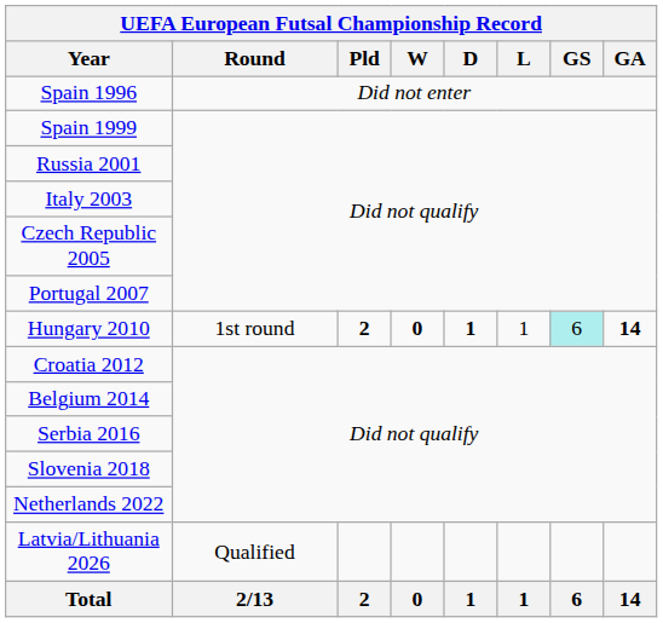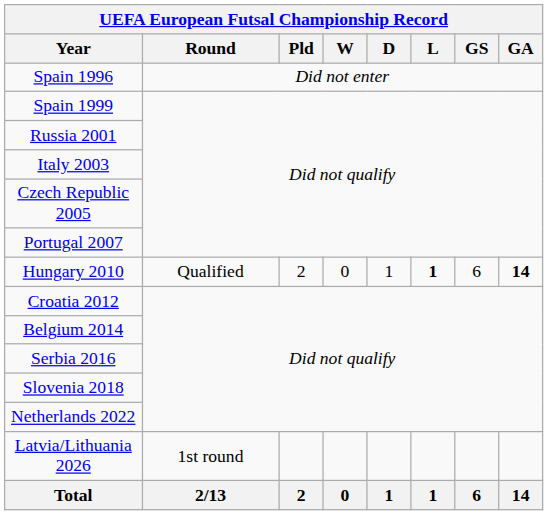Hungary 2010 | Round: 1st round -> Qualified
Hungary 2010 | Pld: bold -> normal
Hungary 2010 | W: bold -> normal
Hungary 2010 | D: bold -> normal
Hungary 2010 | L: normal -> bold
Hungary 2010 | GS: paleturquoise background -> no background
Latvia/Lithuania 2026 | Round: Qualified -> 1st round
